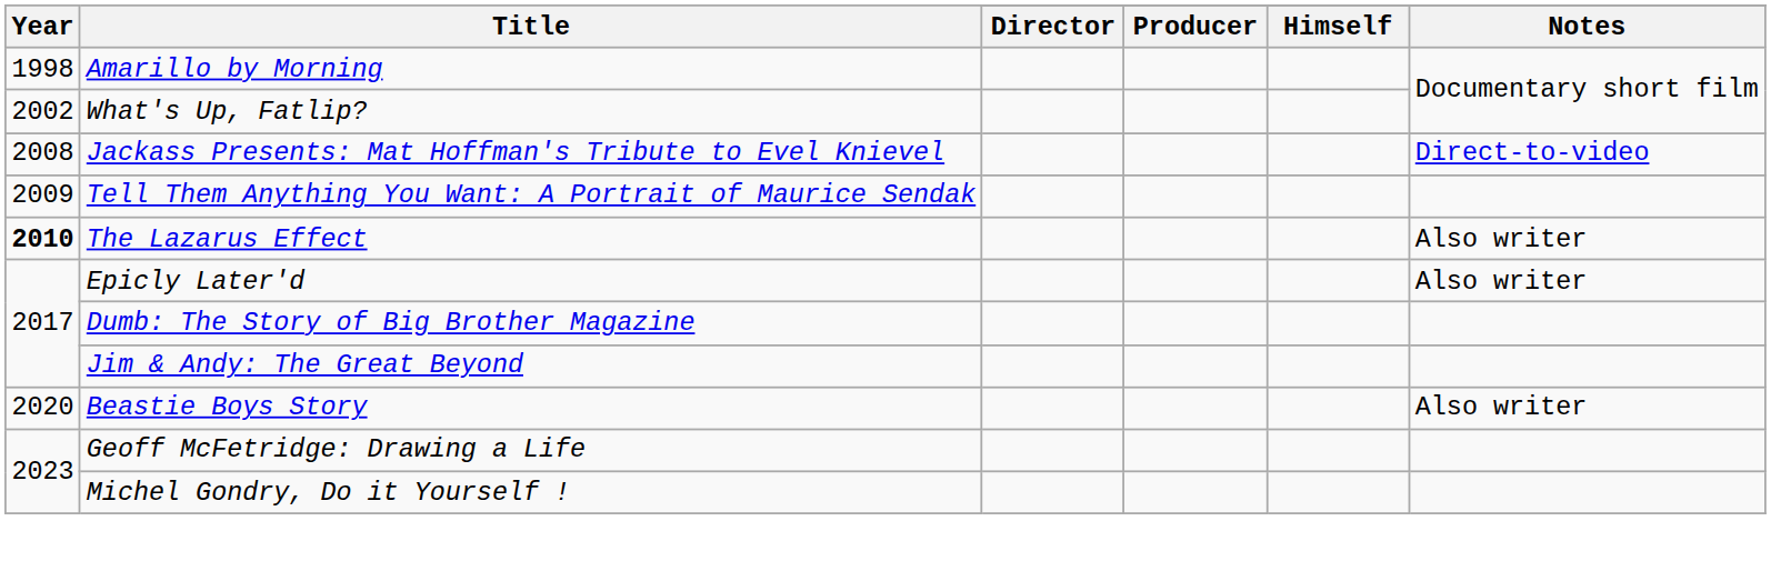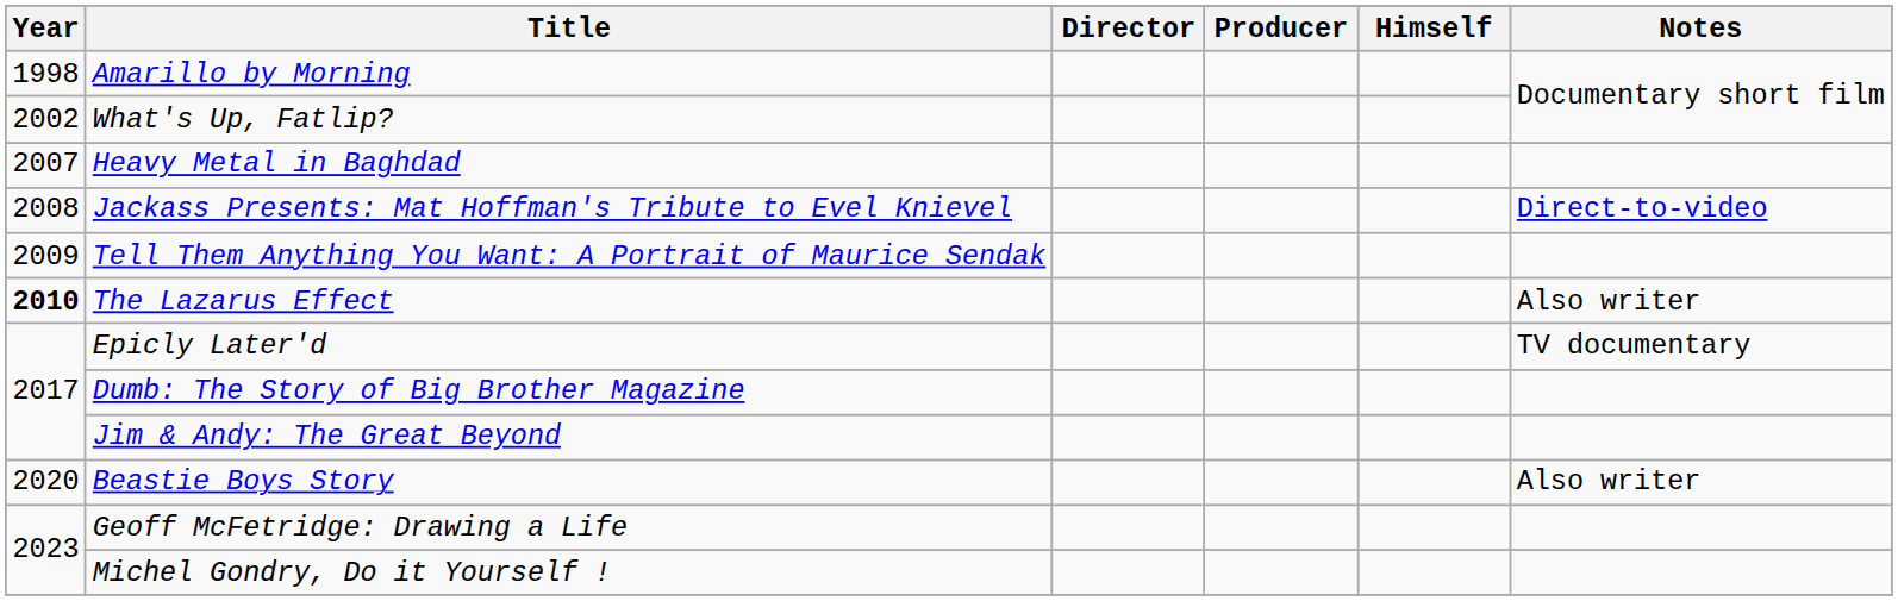+ row: 2007 | Heavy Metal in Baghdad
Epicly Later'd | Notes: Also writer -> TV documentary
